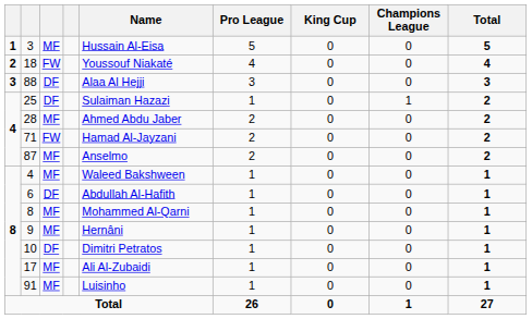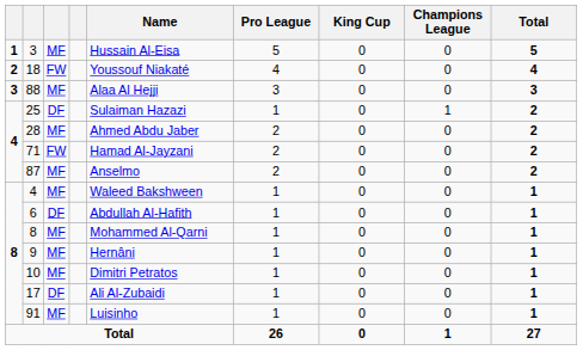88 | column 3: DF -> MF
10 | column 3: DF -> MF
17 | column 3: MF -> DF
